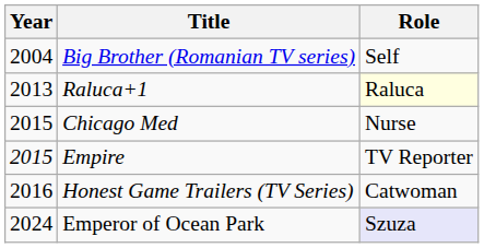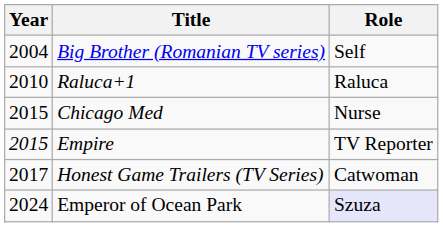Raluca+1 | Year: 2013 -> 2010
Raluca+1 | Role: lightyellow background -> no background
Honest Game Trailers (TV Series) | Year: 2016 -> 2017
